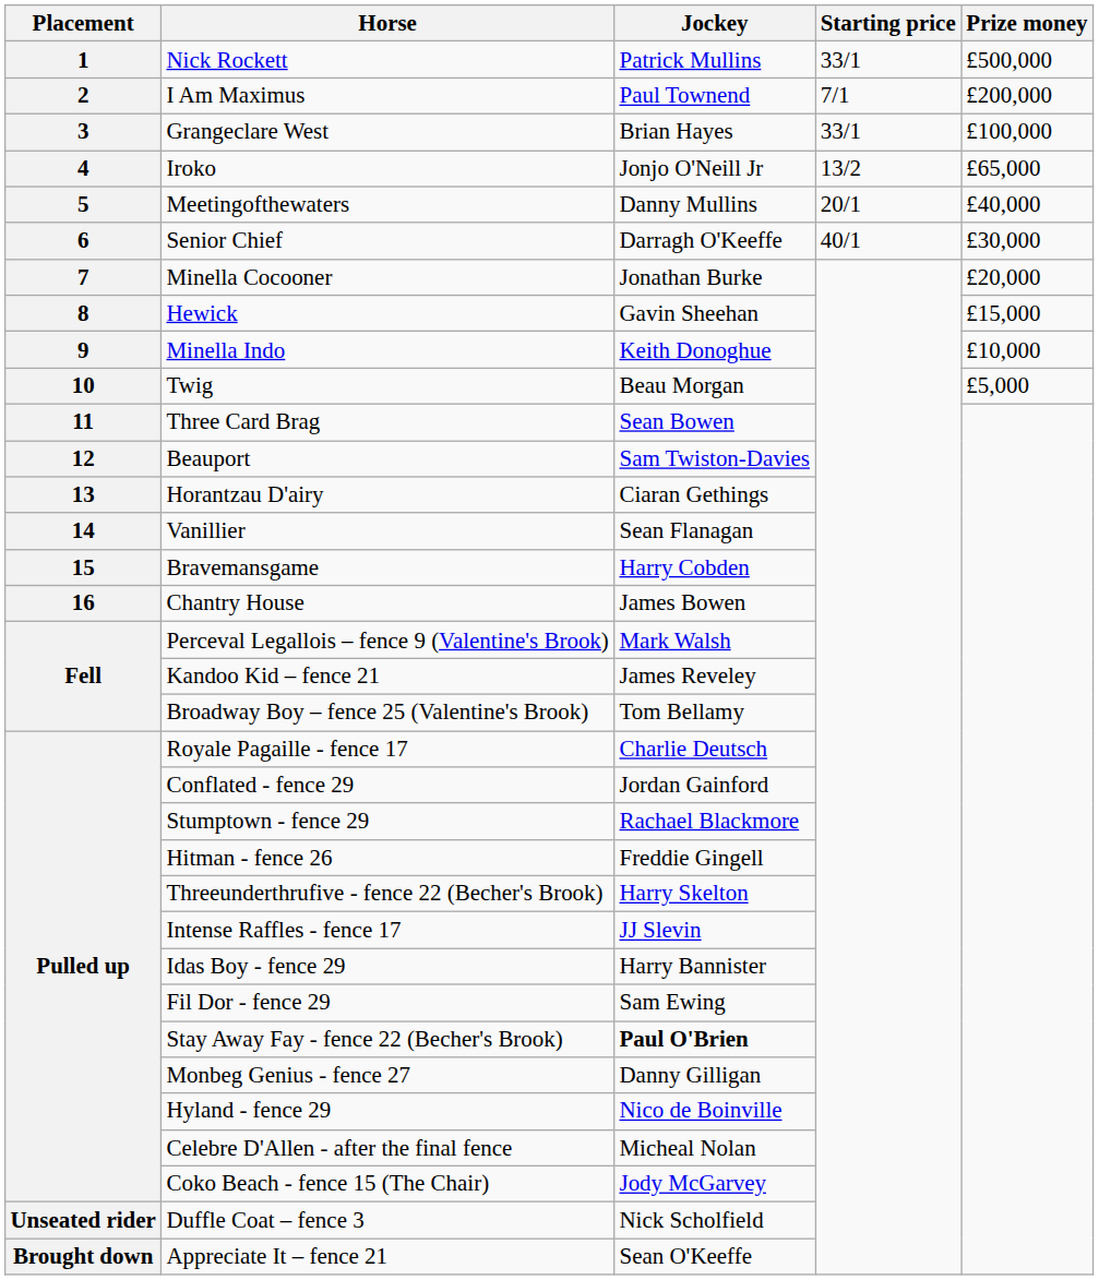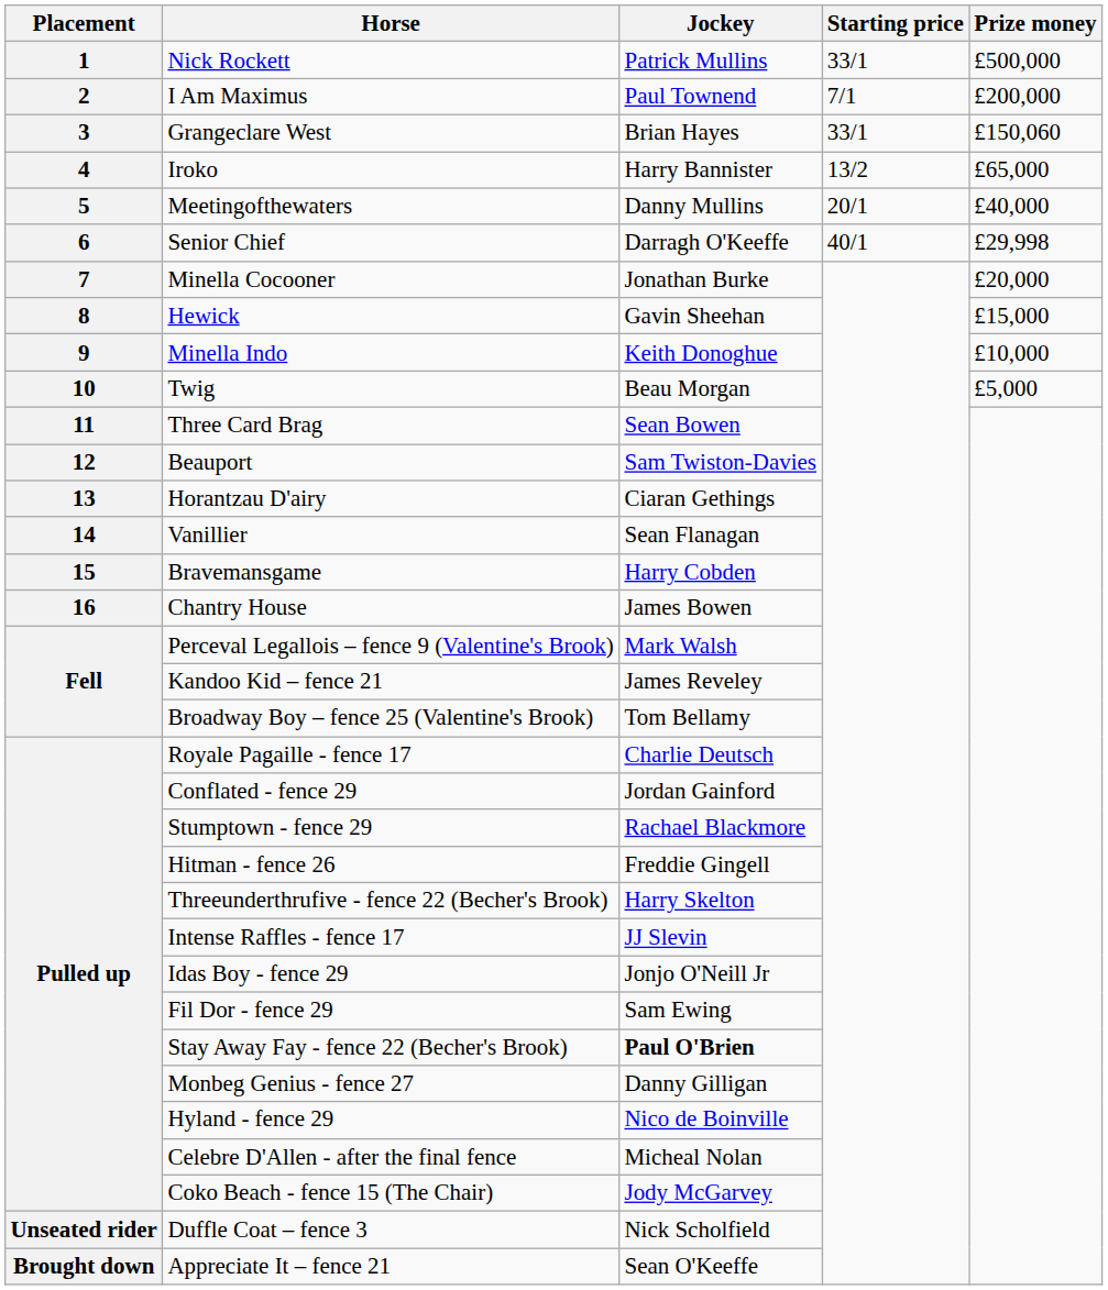Grangeclare West | Prize money: £100,000 -> £150,060
Iroko | Jockey: Jonjo O'Neill Jr -> Harry Bannister
Senior Chief | Prize money: £30,000 -> £29,998
Idas Boy - fence 29 | Jockey: Harry Bannister -> Jonjo O'Neill Jr
